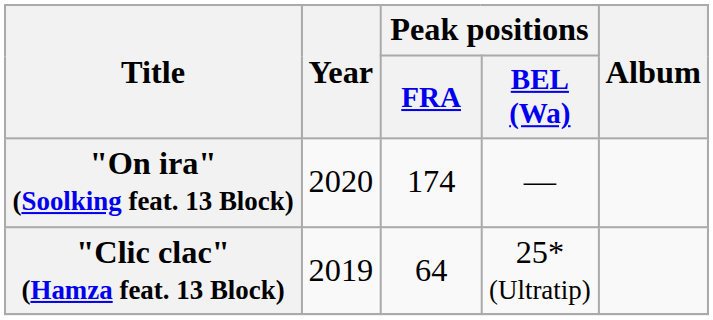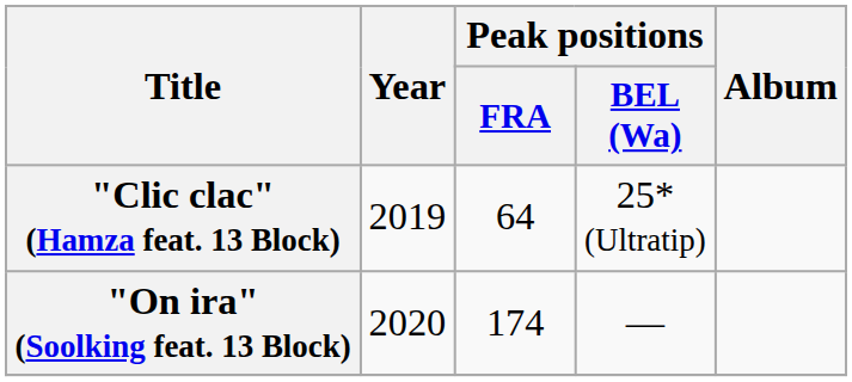rows swapped: "Clic clac" (Hamza feat. 13 Block) <-> "On ira" (Soolking feat. 13 Block)
